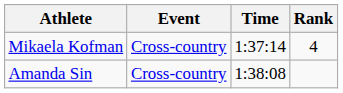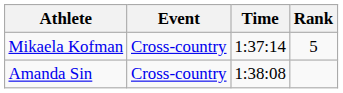Mikaela Kofman | Rank: 4 -> 5
